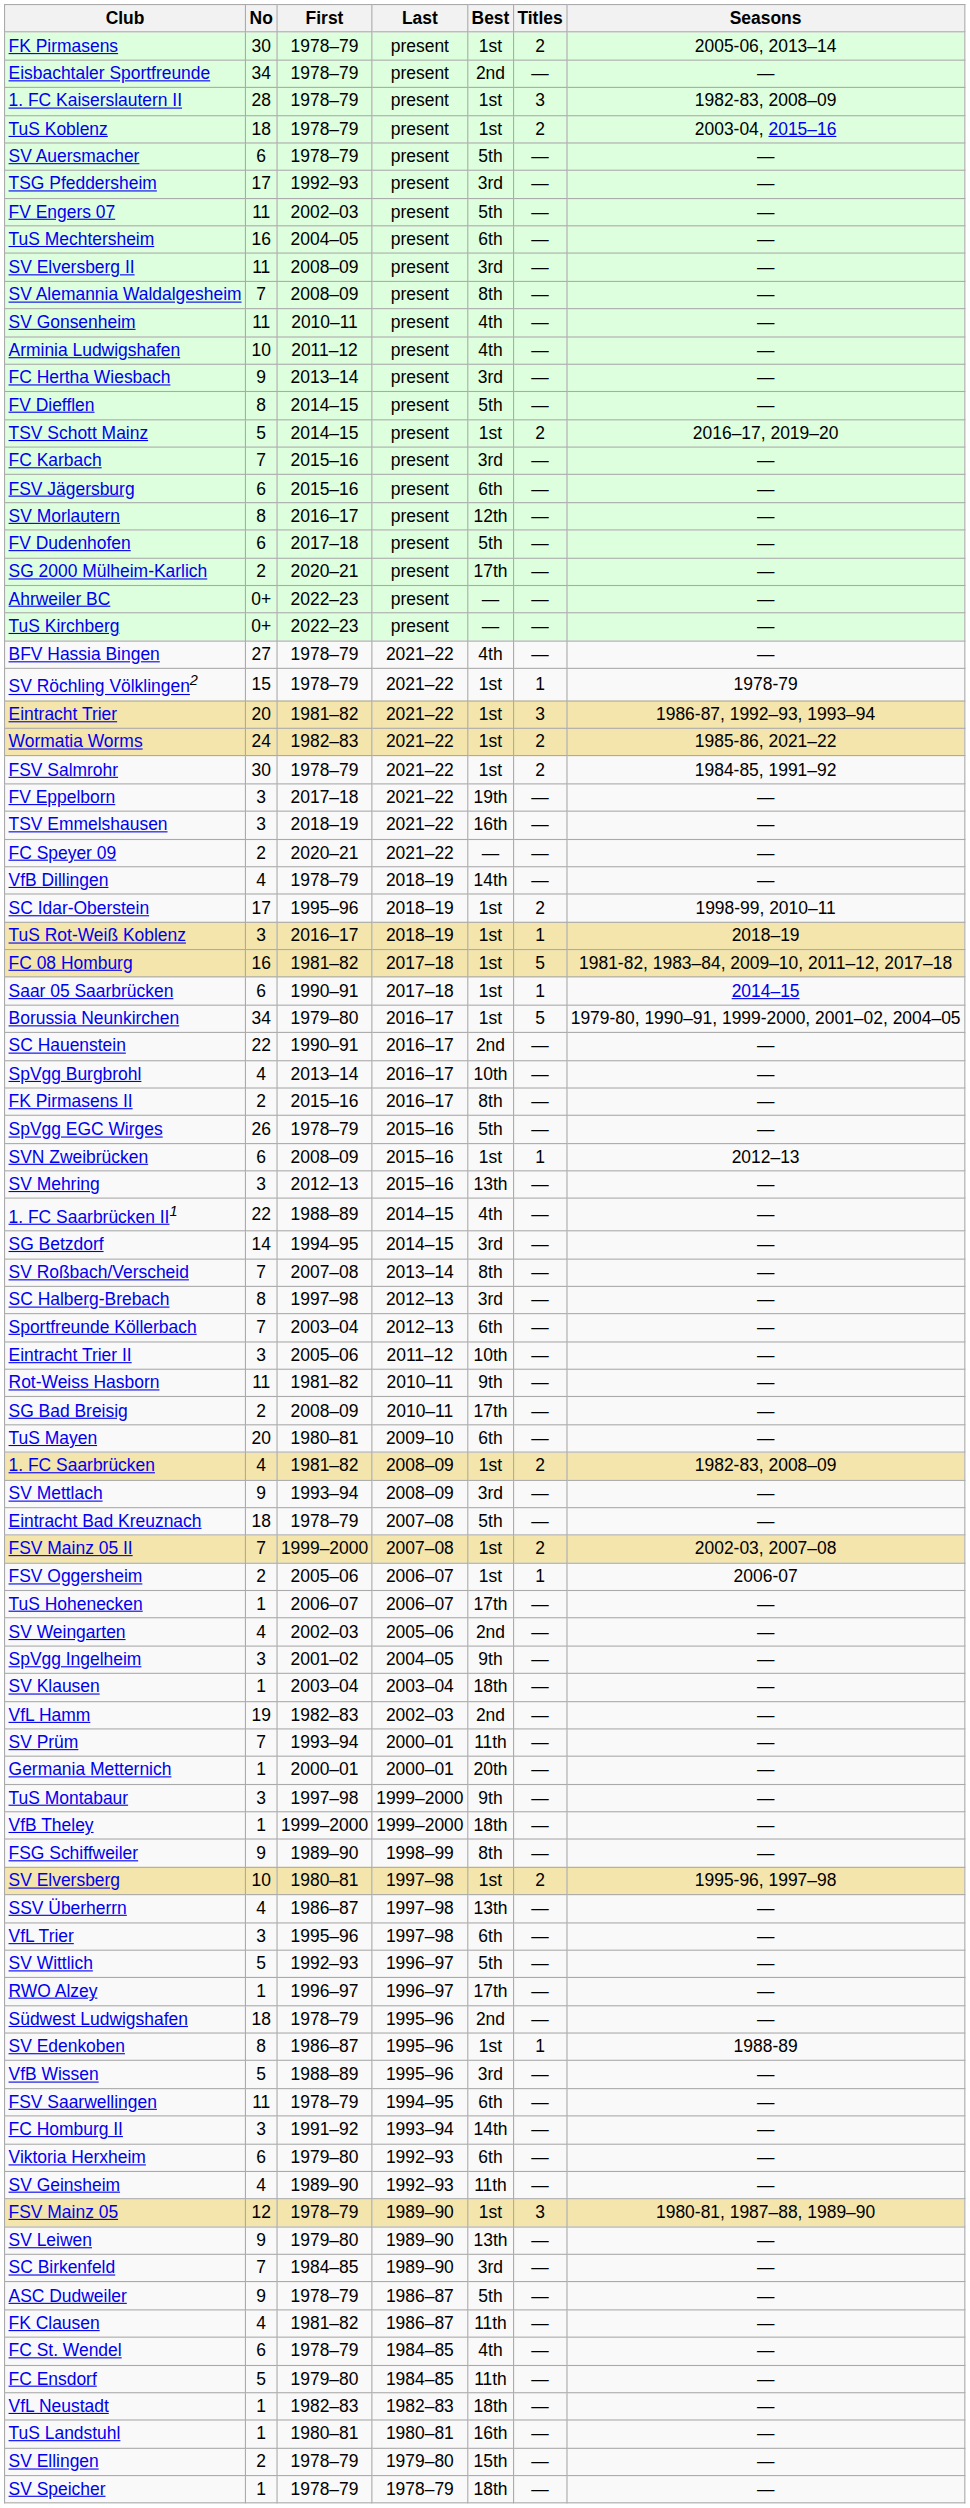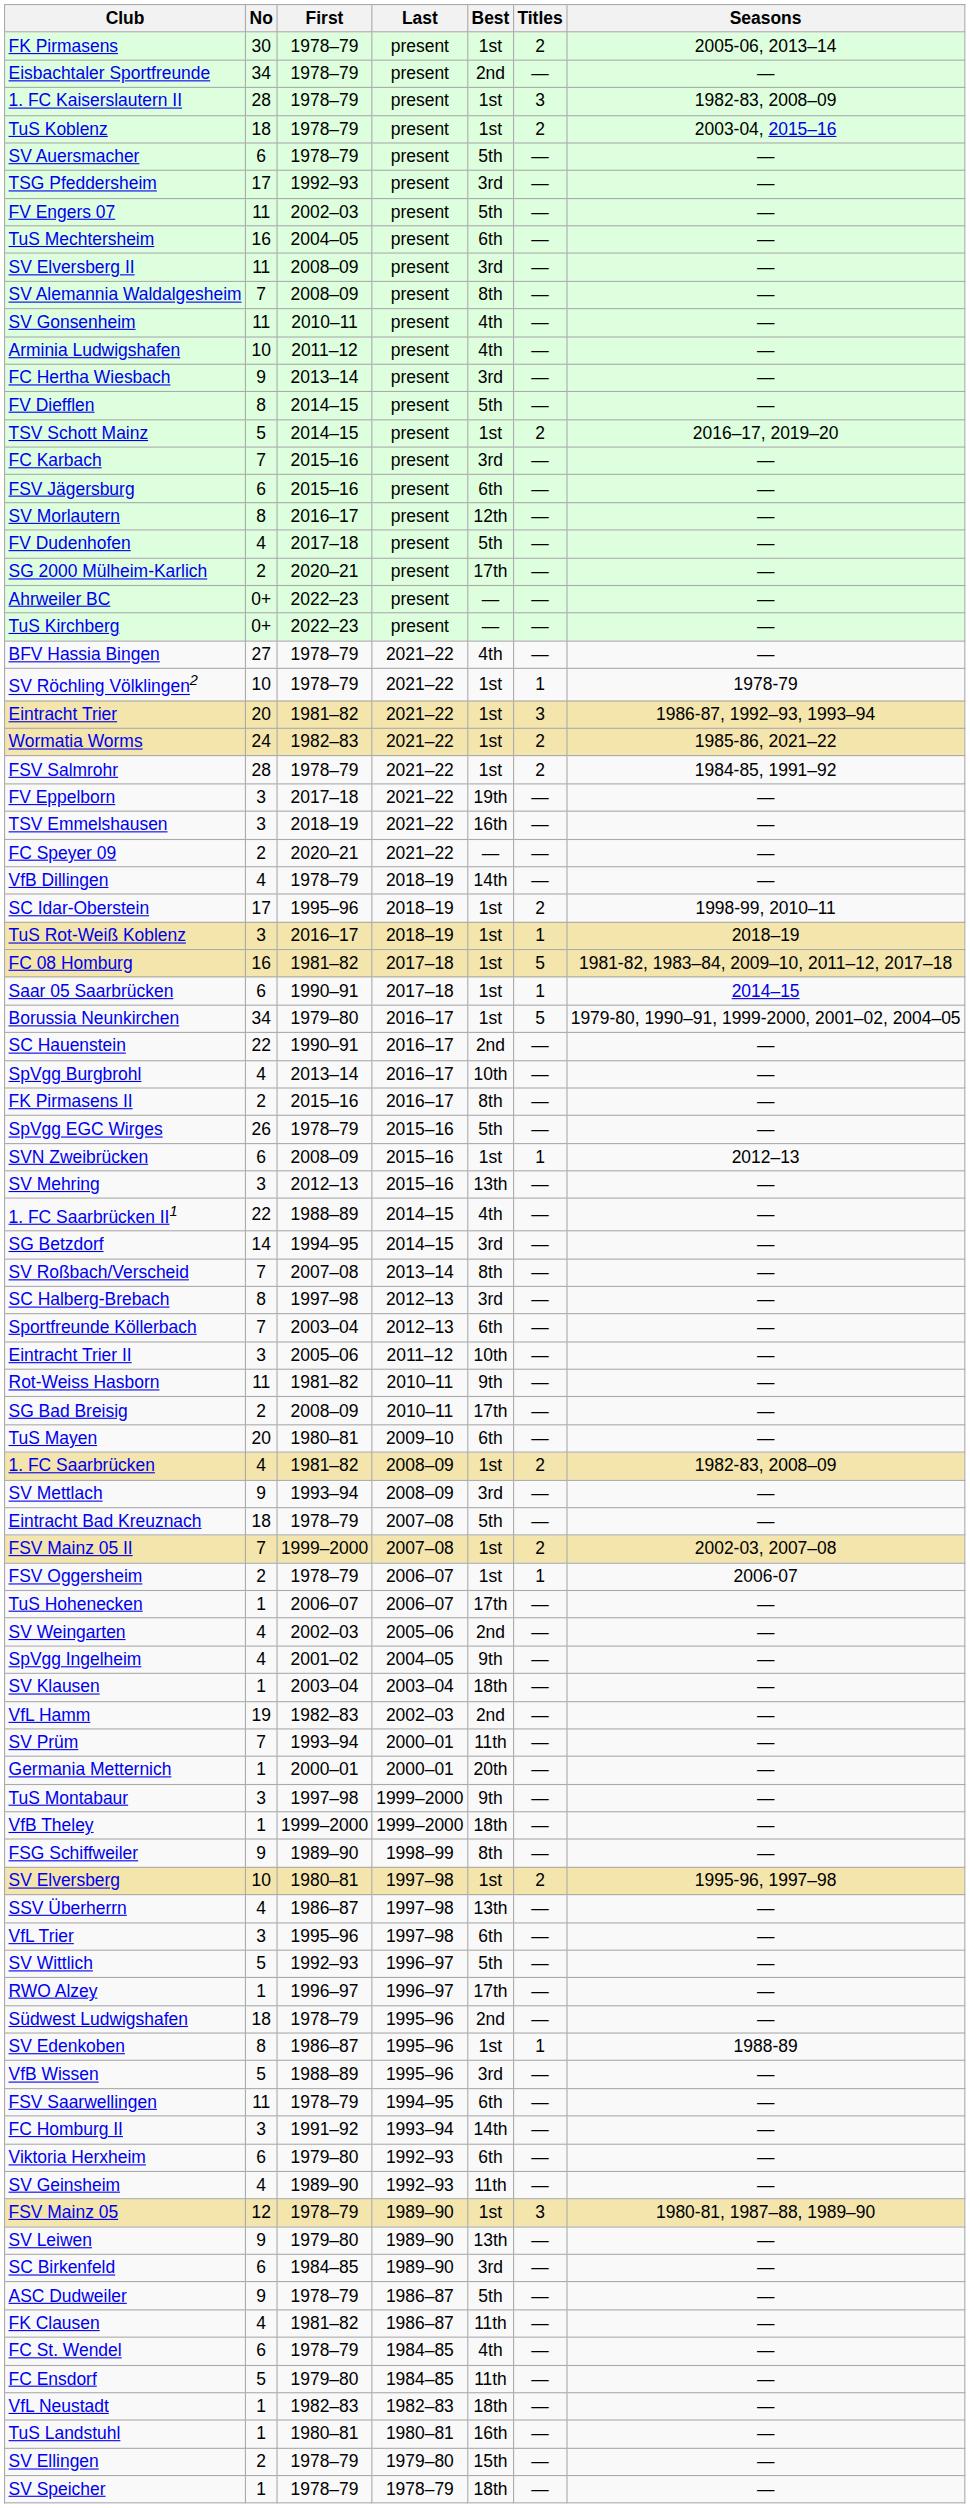FV Dudenhofen | No: 6 -> 4
SV Röchling Völklingen2 | No: 15 -> 10
FSV Salmrohr | No: 30 -> 28
FSV Oggersheim | First: 2005–06 -> 1978–79
SpVgg Ingelheim | No: 3 -> 4
SC Birkenfeld | No: 7 -> 6
